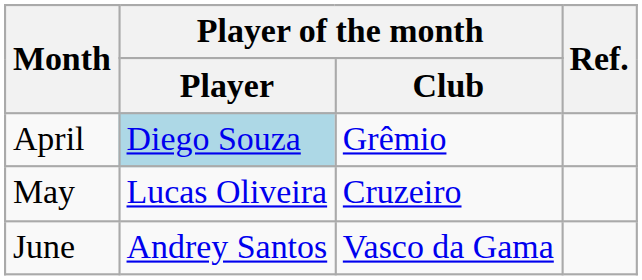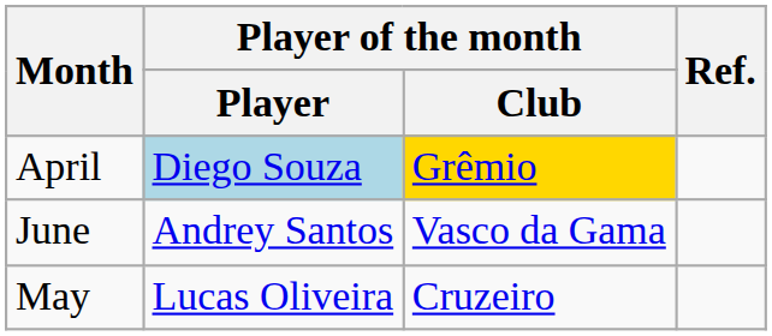April | Player of the month / Club: no background -> gold background
rows swapped: May <-> June
